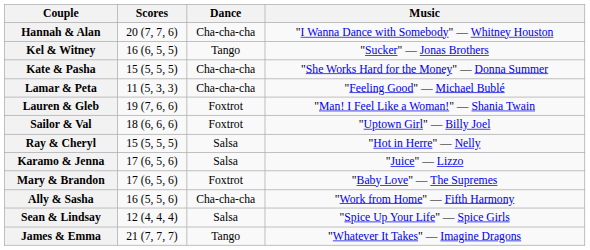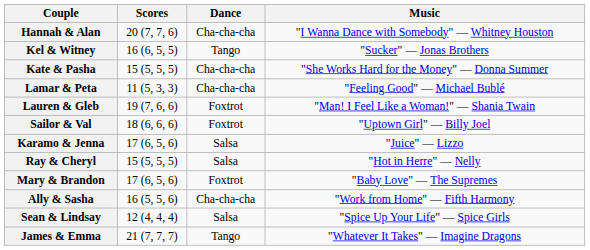rows swapped: Karamo & Jenna <-> Ray & Cheryl
